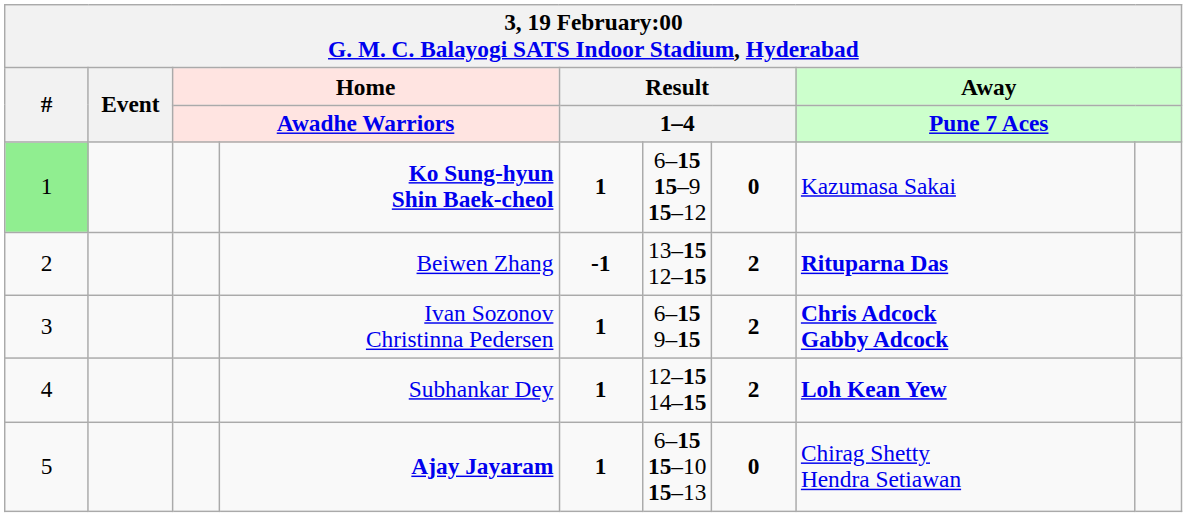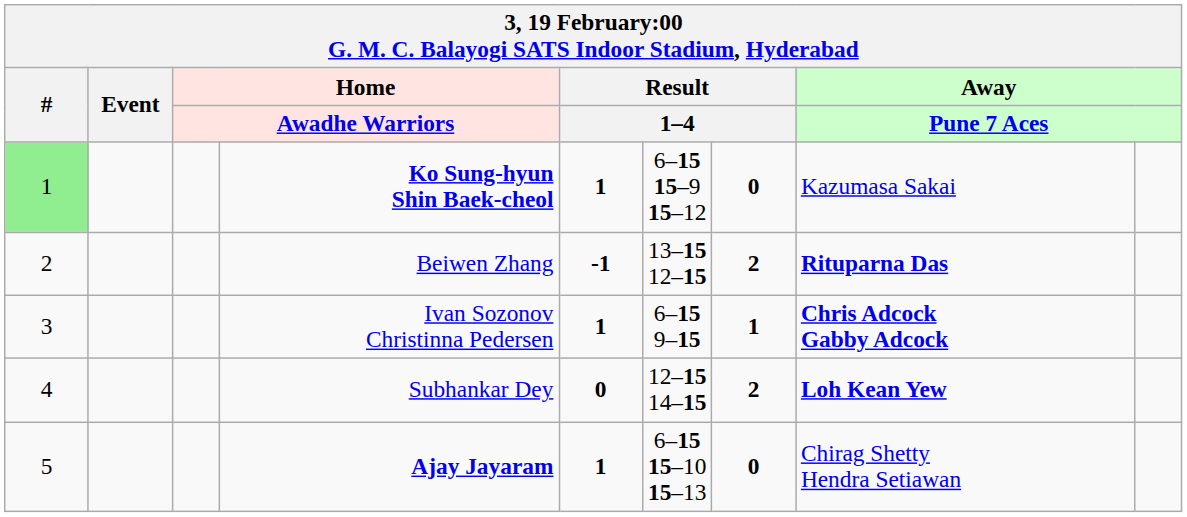Ivan Sozonov Christinna Pedersen | column 7: 2 -> 1
Subhankar Dey | column 5: 1 -> 0
